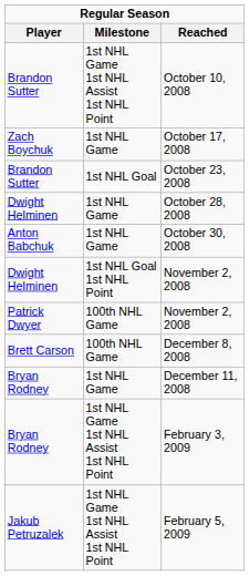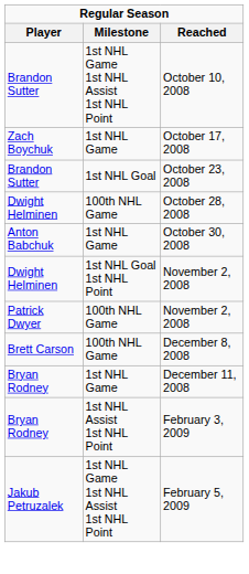October 28, 2008 | Milestone: 1st NHL Game -> 100th NHL Game
February 3, 2009 | Milestone: 1st NHL Game 1st NHL Assist 1st NHL Point -> 1st NHL Assist 1st NHL Point
